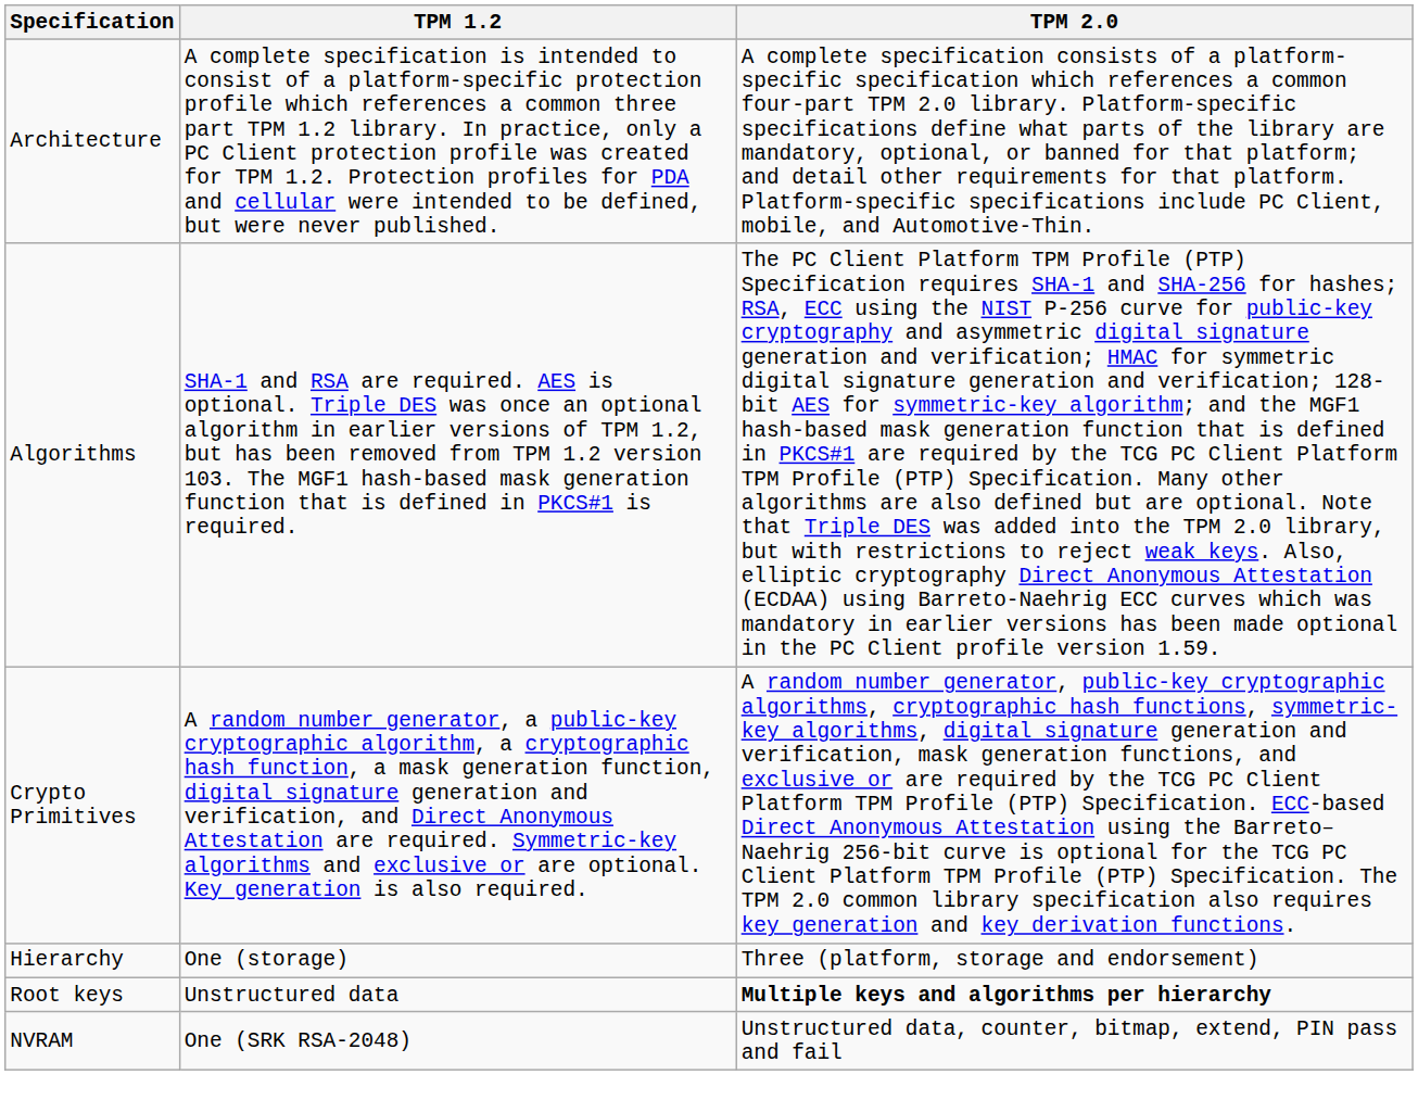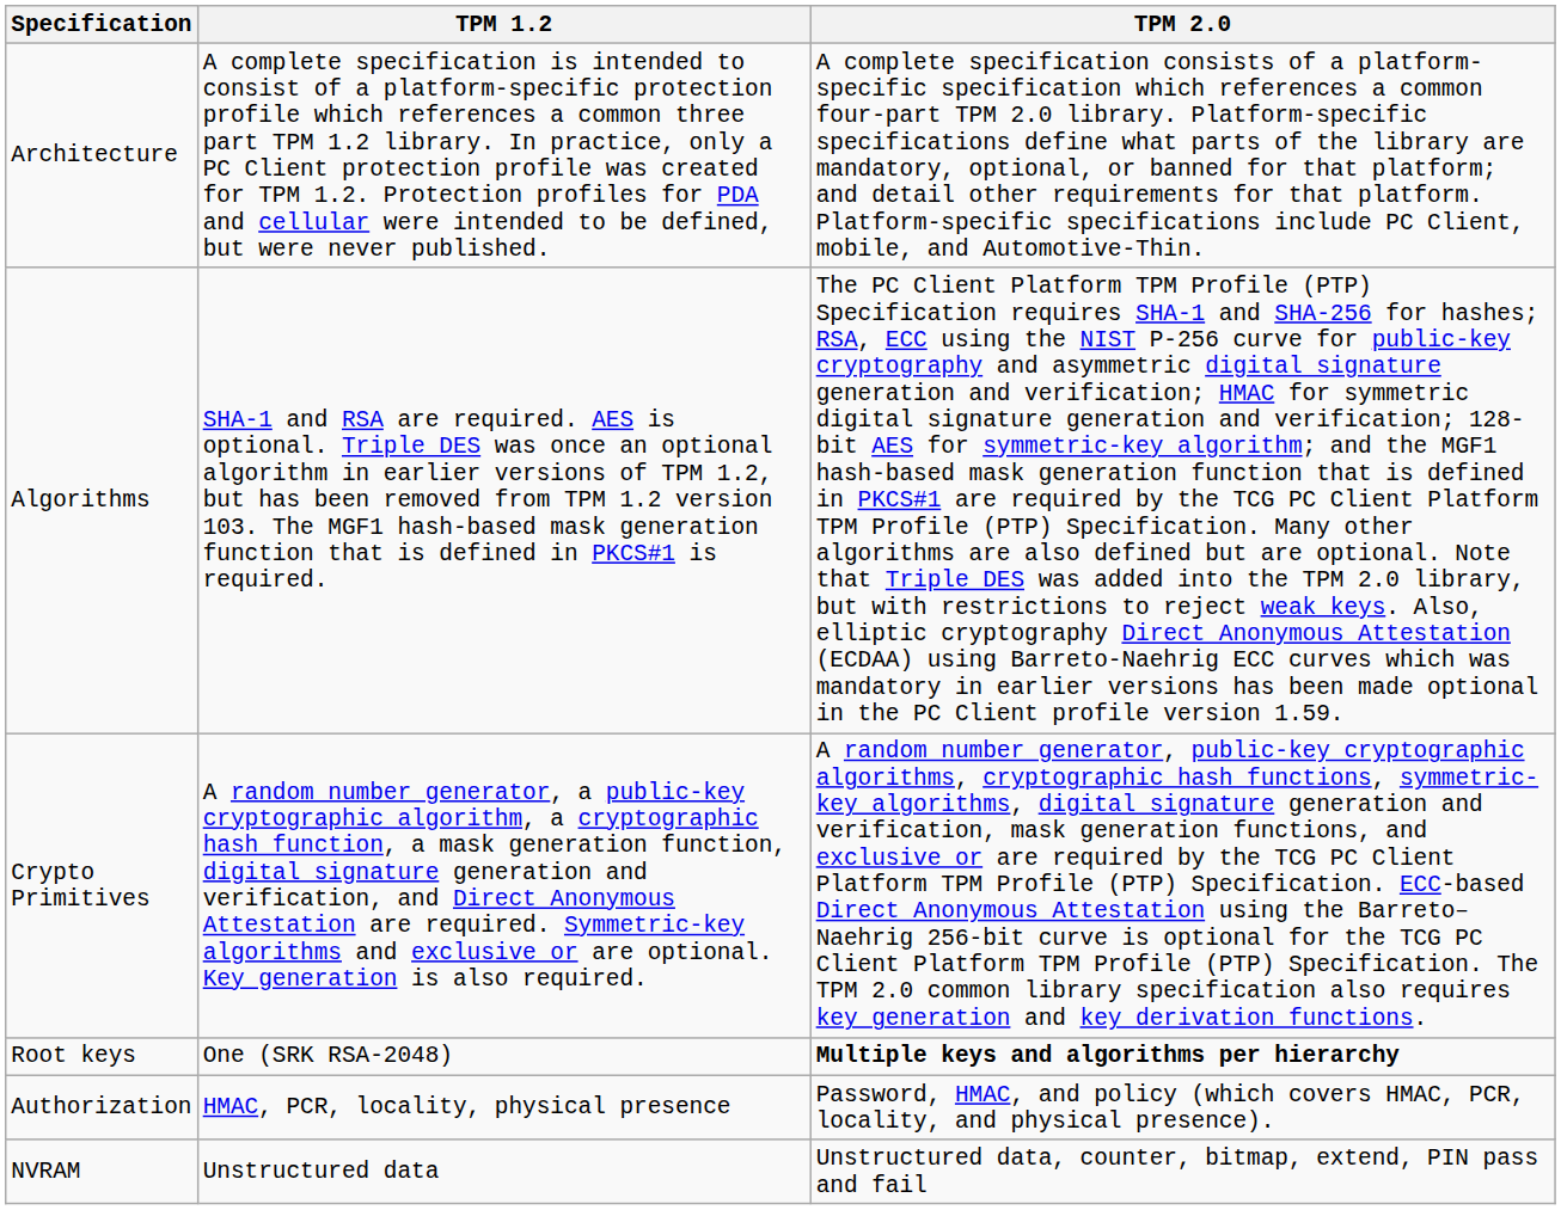- row: Hierarchy | One (storage) | Three (platform, storage and endorsement)
Root keys | TPM 1.2: Unstructured data -> One (SRK RSA-2048)
+ row: Authorization | HMAC, PCR, locality, physical presence | Password, HMAC, and policy (which covers HMAC, PCR, locality, and physical presence).
NVRAM | TPM 1.2: One (SRK RSA-2048) -> Unstructured data
